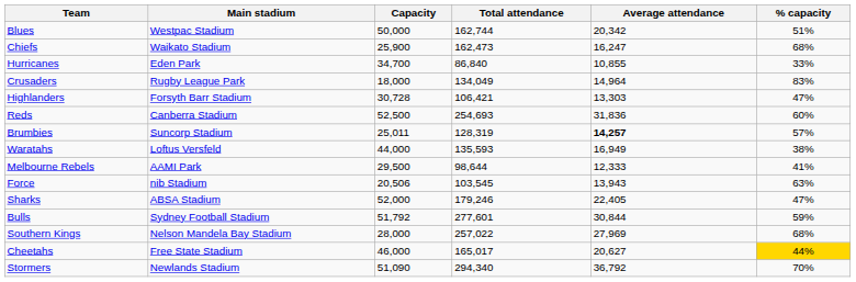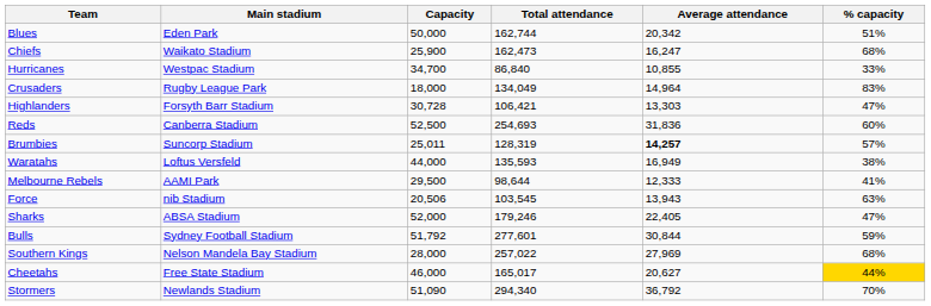Blues | Main stadium: Westpac Stadium -> Eden Park
Hurricanes | Main stadium: Eden Park -> Westpac Stadium
